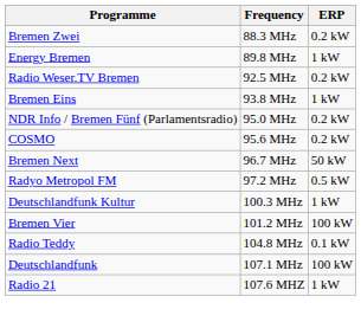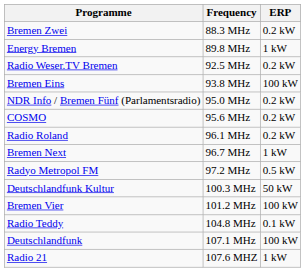Bremen Eins | ERP: 1 kW -> 100 kW
+ row: Radio Roland | 96.1 MHz | 0.2 kW
Bremen Next | ERP: 50 kW -> 1 kW
Deutschlandfunk Kultur | ERP: 1 kW -> 50 kW
